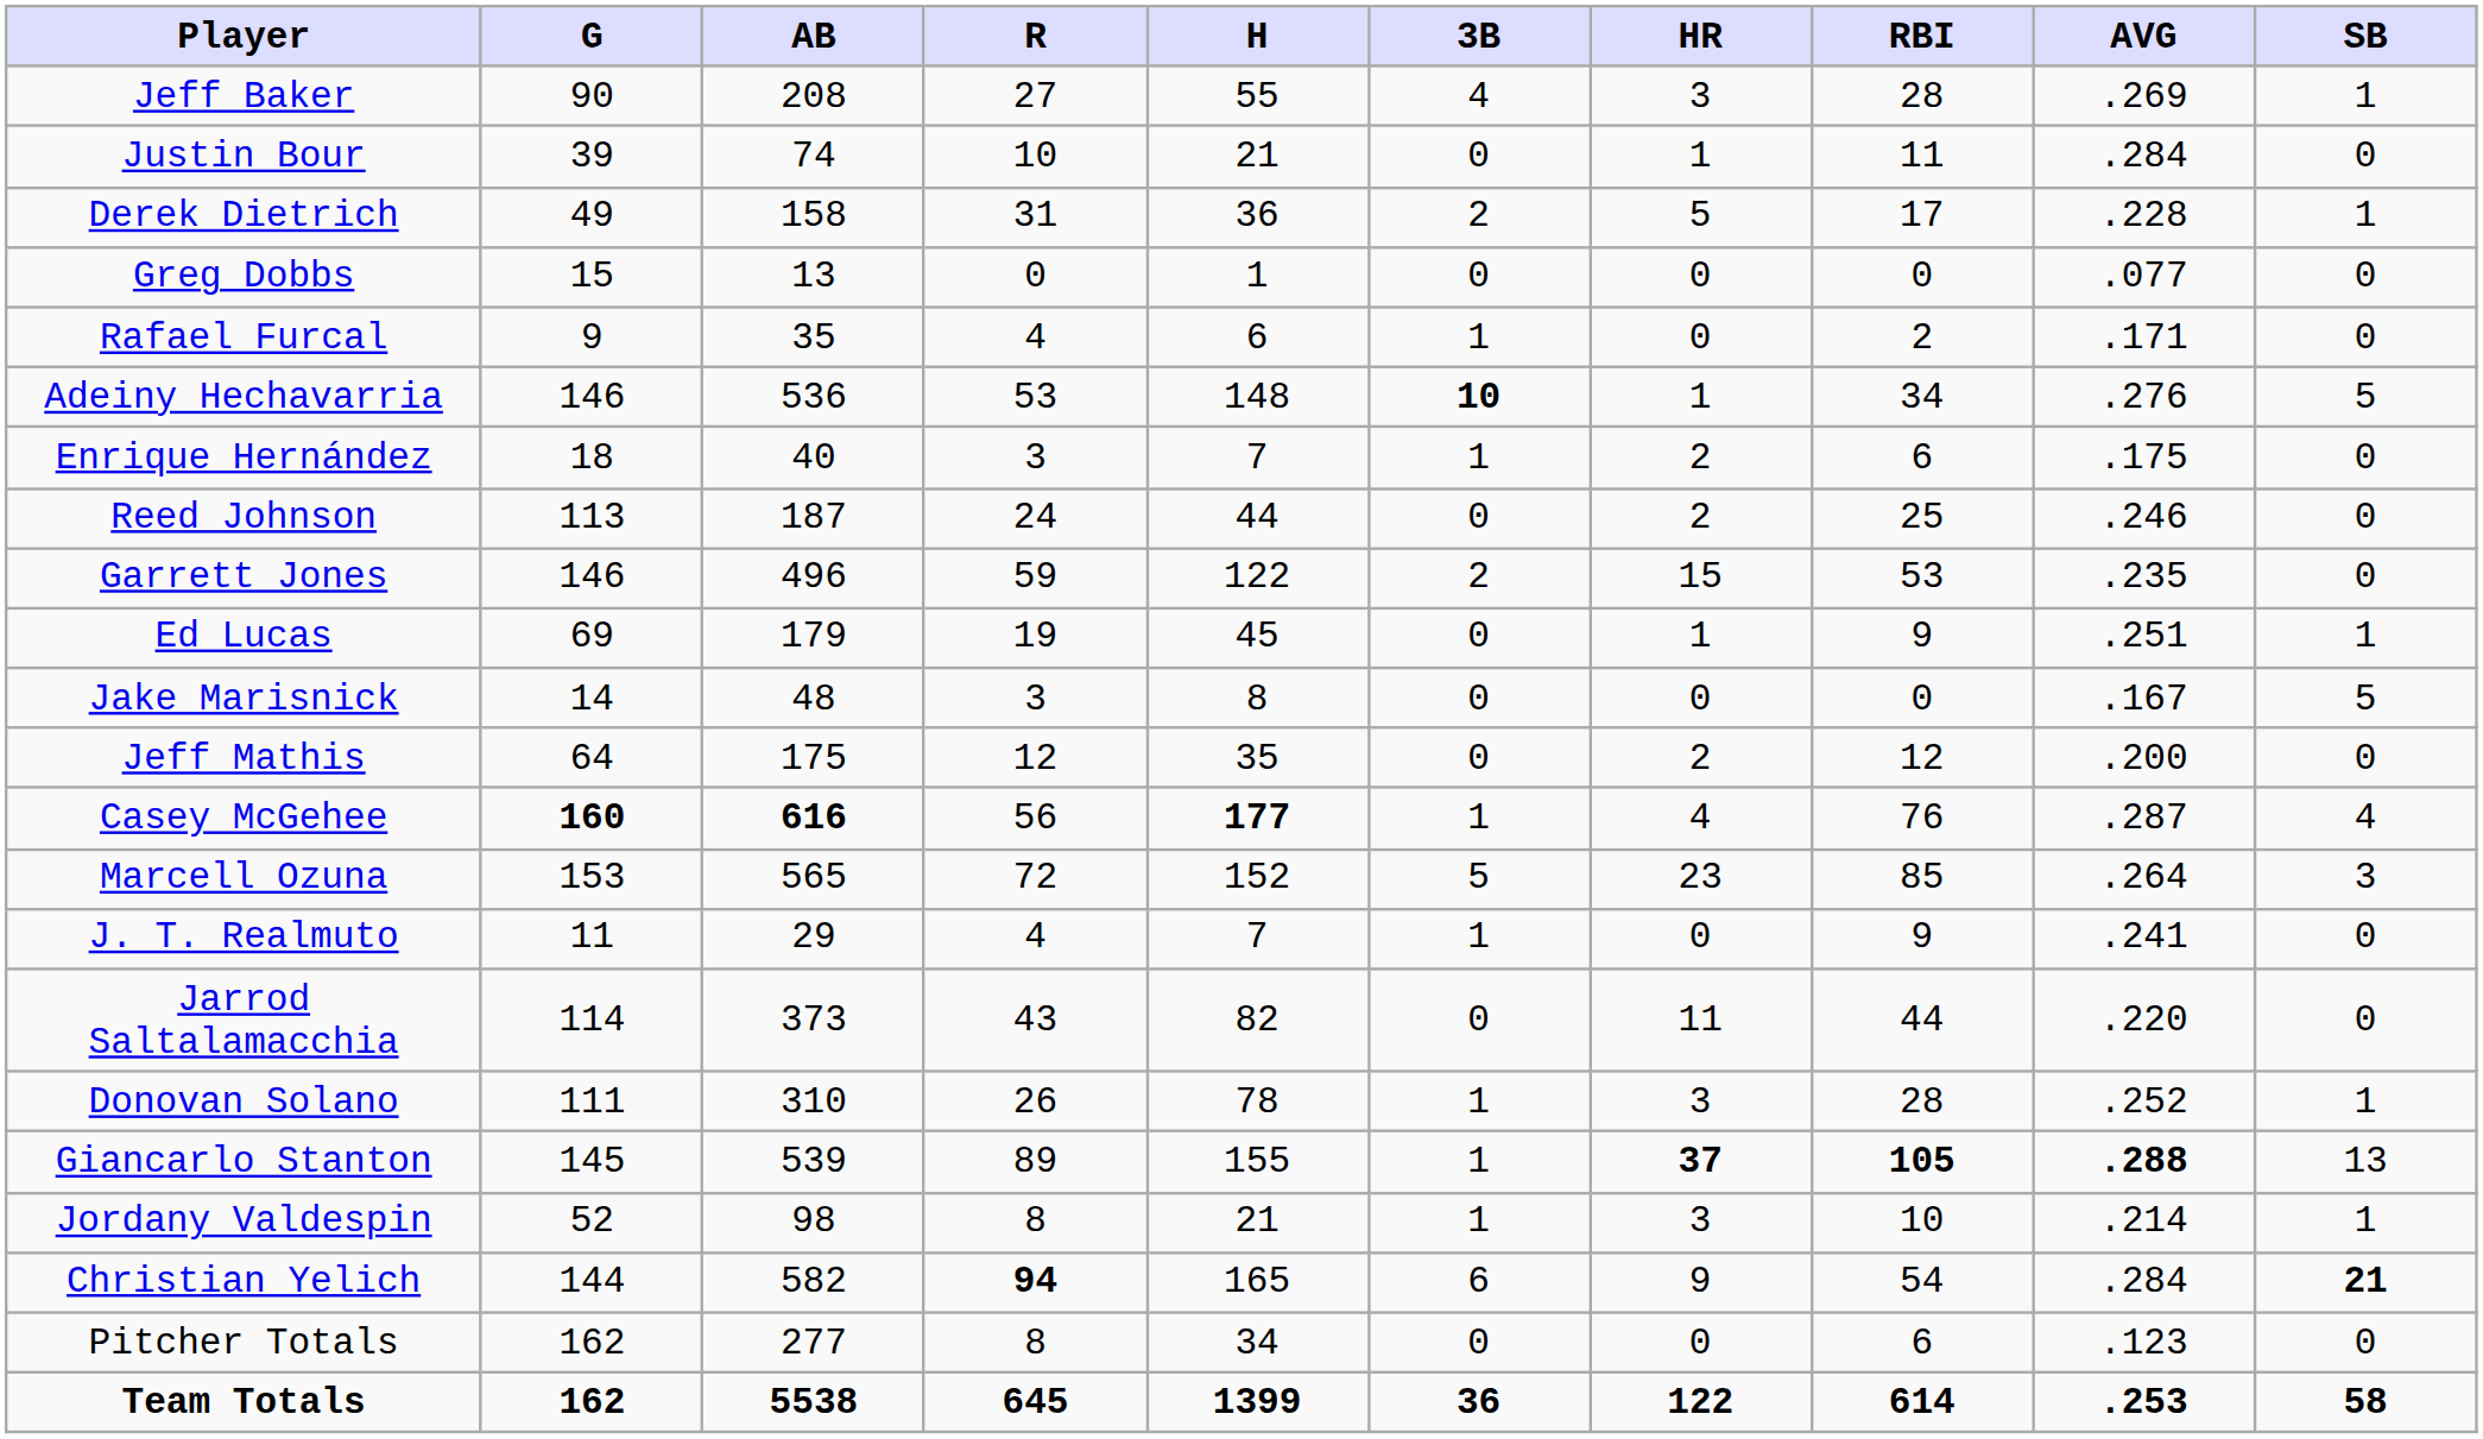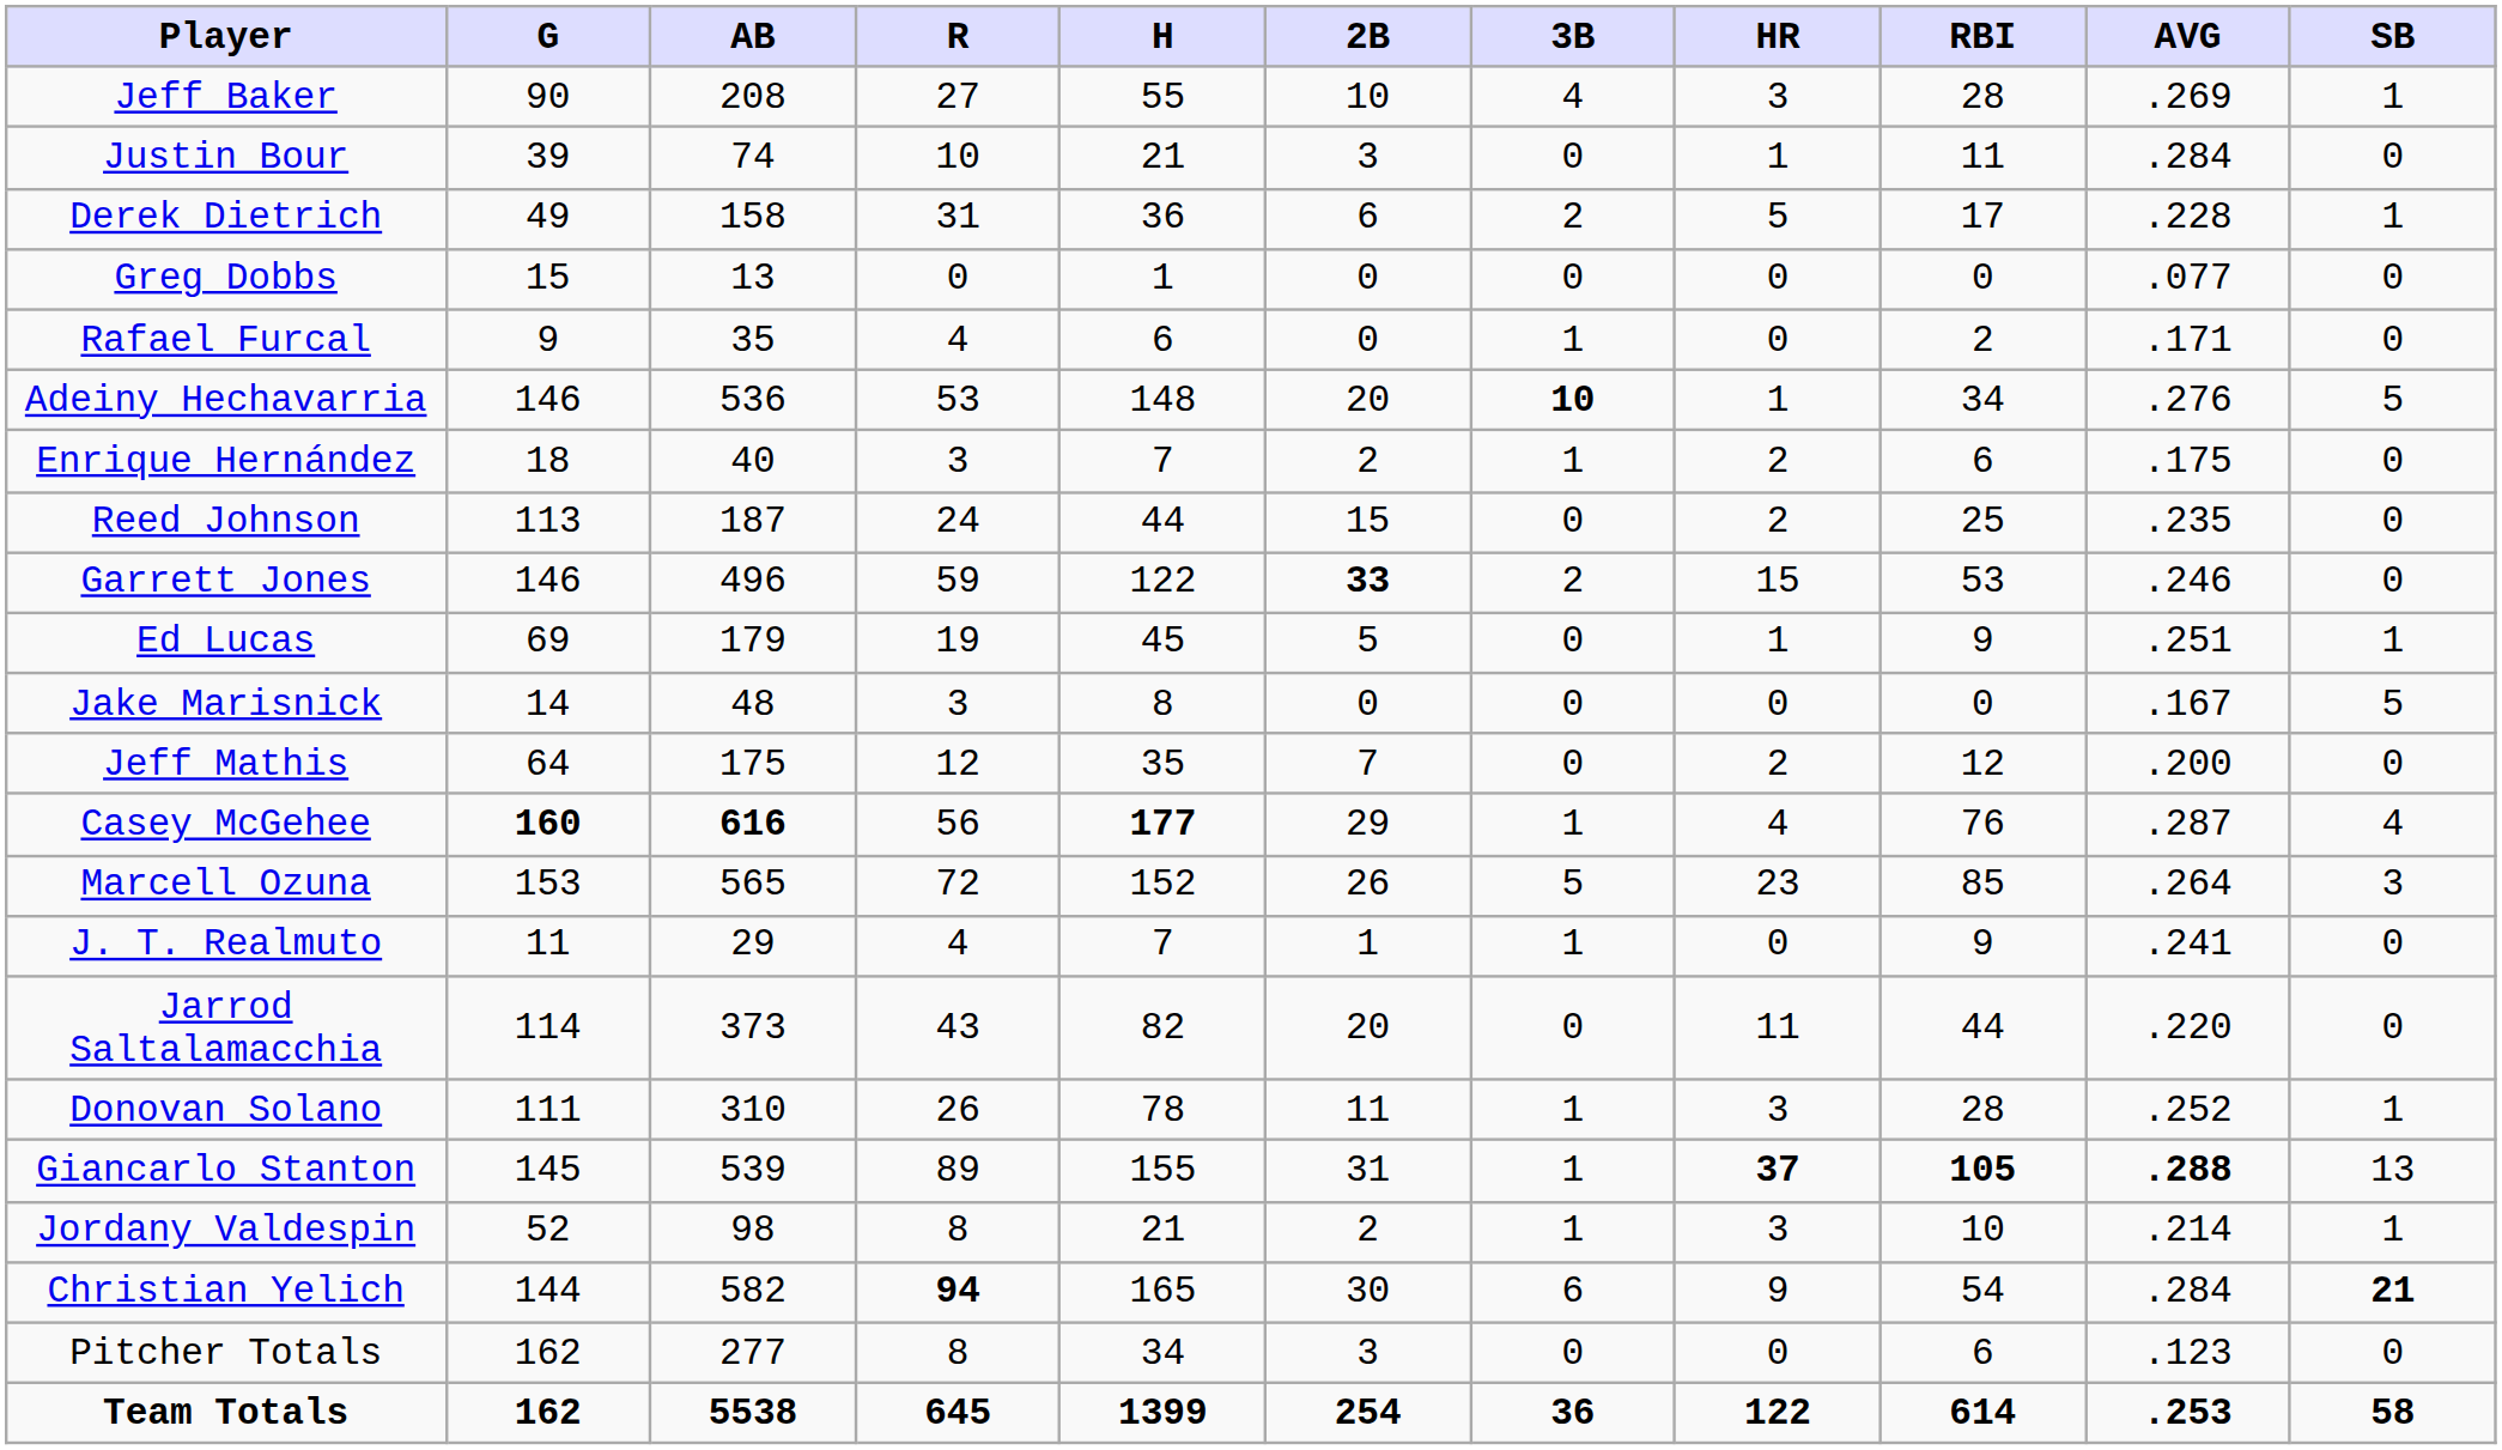+ column: 2B | 10 | 3 | 6 | 0 | 0 | 20 | 2 | 15 | 33 | 5 | 0 | 7 | 29 | 26 | 1 | 20 | 11 | 31 | 2 | 30 | 3 | 254
Reed Johnson | AVG: .246 -> .235
Garrett Jones | AVG: .235 -> .246
